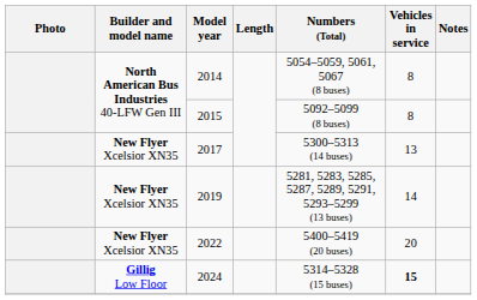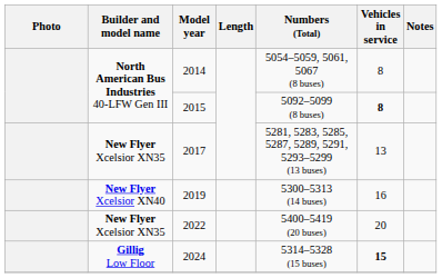2015 | Vehicles in service: normal -> bold
2017 | Numbers (Total): 5300–5313 (14 buses) -> 5281, 5283, 5285, 5287, 5289, 5291, 5293–5299 (13 buses)
2019 | Builder and model name: New Flyer Xcelsior XN35 -> New Flyer Xcelsior XN40
2019 | Numbers (Total): 5281, 5283, 5285, 5287, 5289, 5291, 5293–5299 (13 buses) -> 5300–5313 (14 buses)
2019 | Vehicles in service: 14 -> 16
